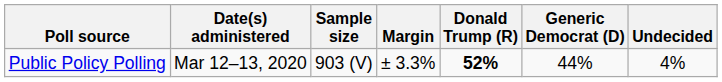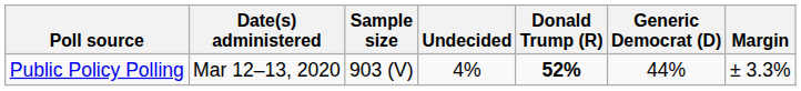columns swapped: Margin <-> Undecided
